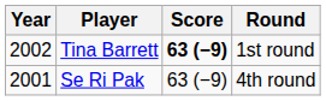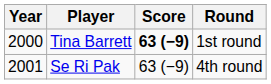Tina Barrett | Year: 2002 -> 2000
